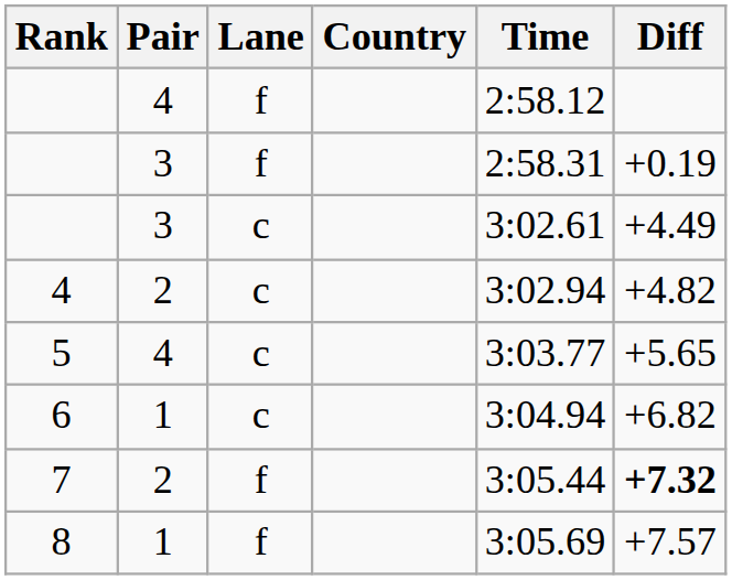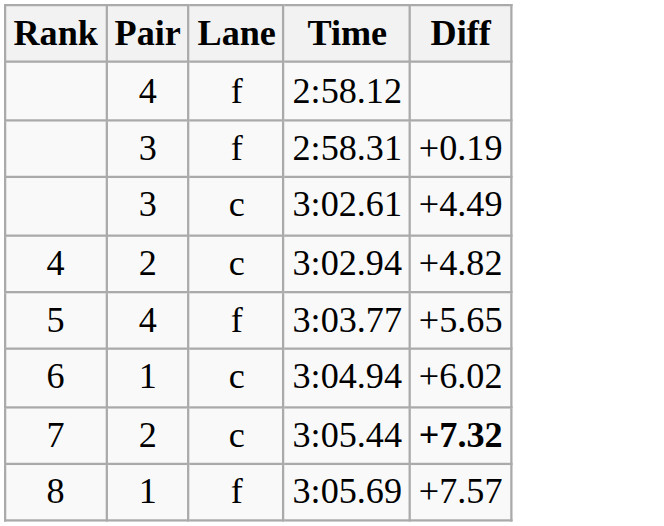- column: Country
5 | Lane: c -> f
6 | Diff: +6.82 -> +6.02
7 | Lane: f -> c
